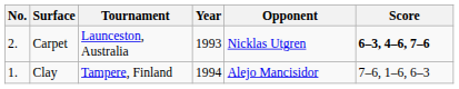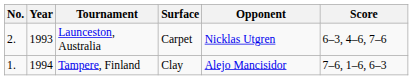columns swapped: Year <-> Surface
Launceston, Australia | Score: bold -> normal
